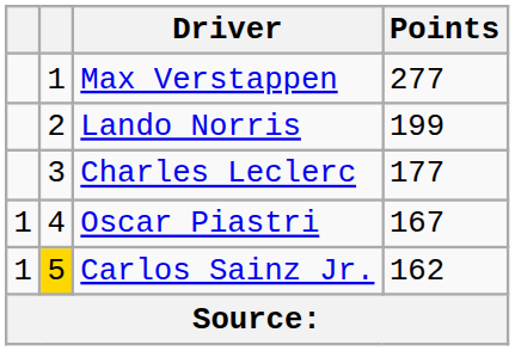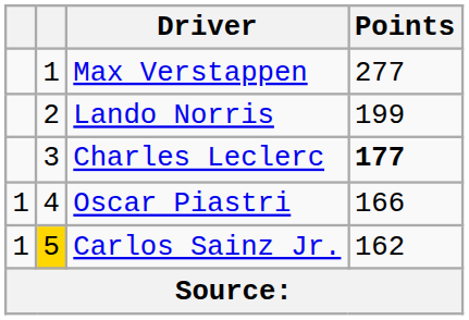Charles Leclerc | Points: normal -> bold
Oscar Piastri | Points: 167 -> 166
